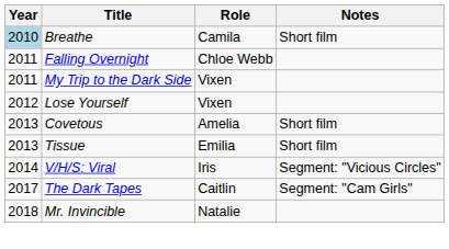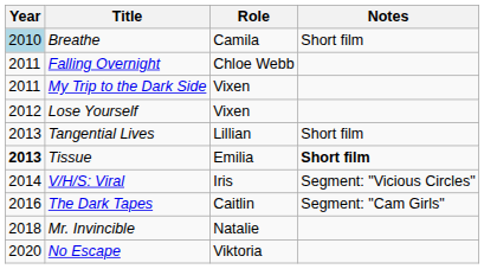+ row: 2013 | Tangential Lives | Lillian | Short film
- row: 2013 | Covetous | Amelia | Short film
Tissue | Year: normal -> bold
Tissue | Notes: normal -> bold
The Dark Tapes | Year: 2017 -> 2016
+ row: 2020 | No Escape | Viktoria
